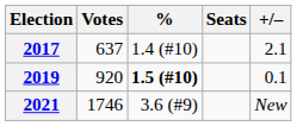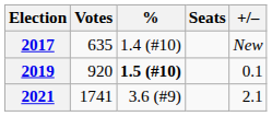2017 | Votes: 637 -> 635
2017 | +/–: 2.1 -> New
2021 | Votes: 1746 -> 1741
2021 | +/–: New -> 2.1
